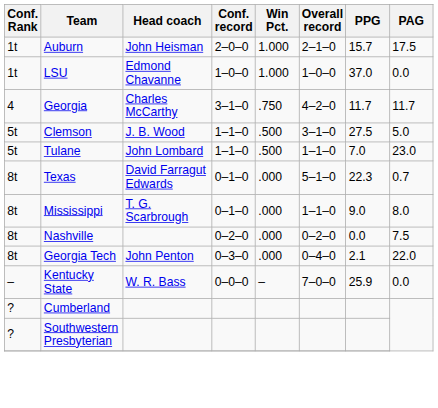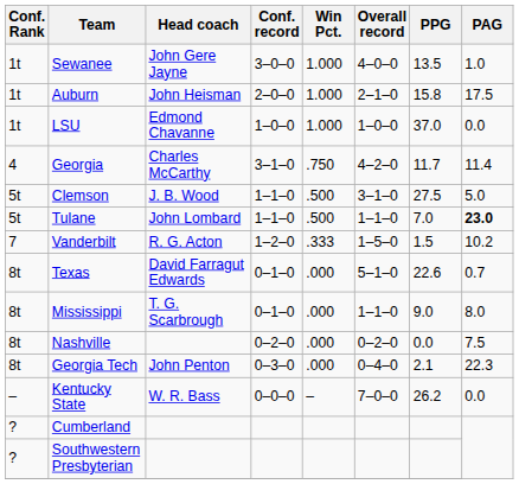+ row: 1t | Sewanee | John Gere Jayne | 3–0–0 | 1.000 | 4–0–0 | 13.5 | 1.0
Auburn | PPG: 15.7 -> 15.8
Georgia | PAG: 11.7 -> 11.4
Tulane | PAG: normal -> bold
+ row: 7 | Vanderbilt | R. G. Acton | 1–2–0 | .333 | 1–5–0 | 1.5 | 10.2
Texas | PPG: 22.3 -> 22.6
Georgia Tech | PAG: 22.0 -> 22.3
Kentucky State | PPG: 25.9 -> 26.2
